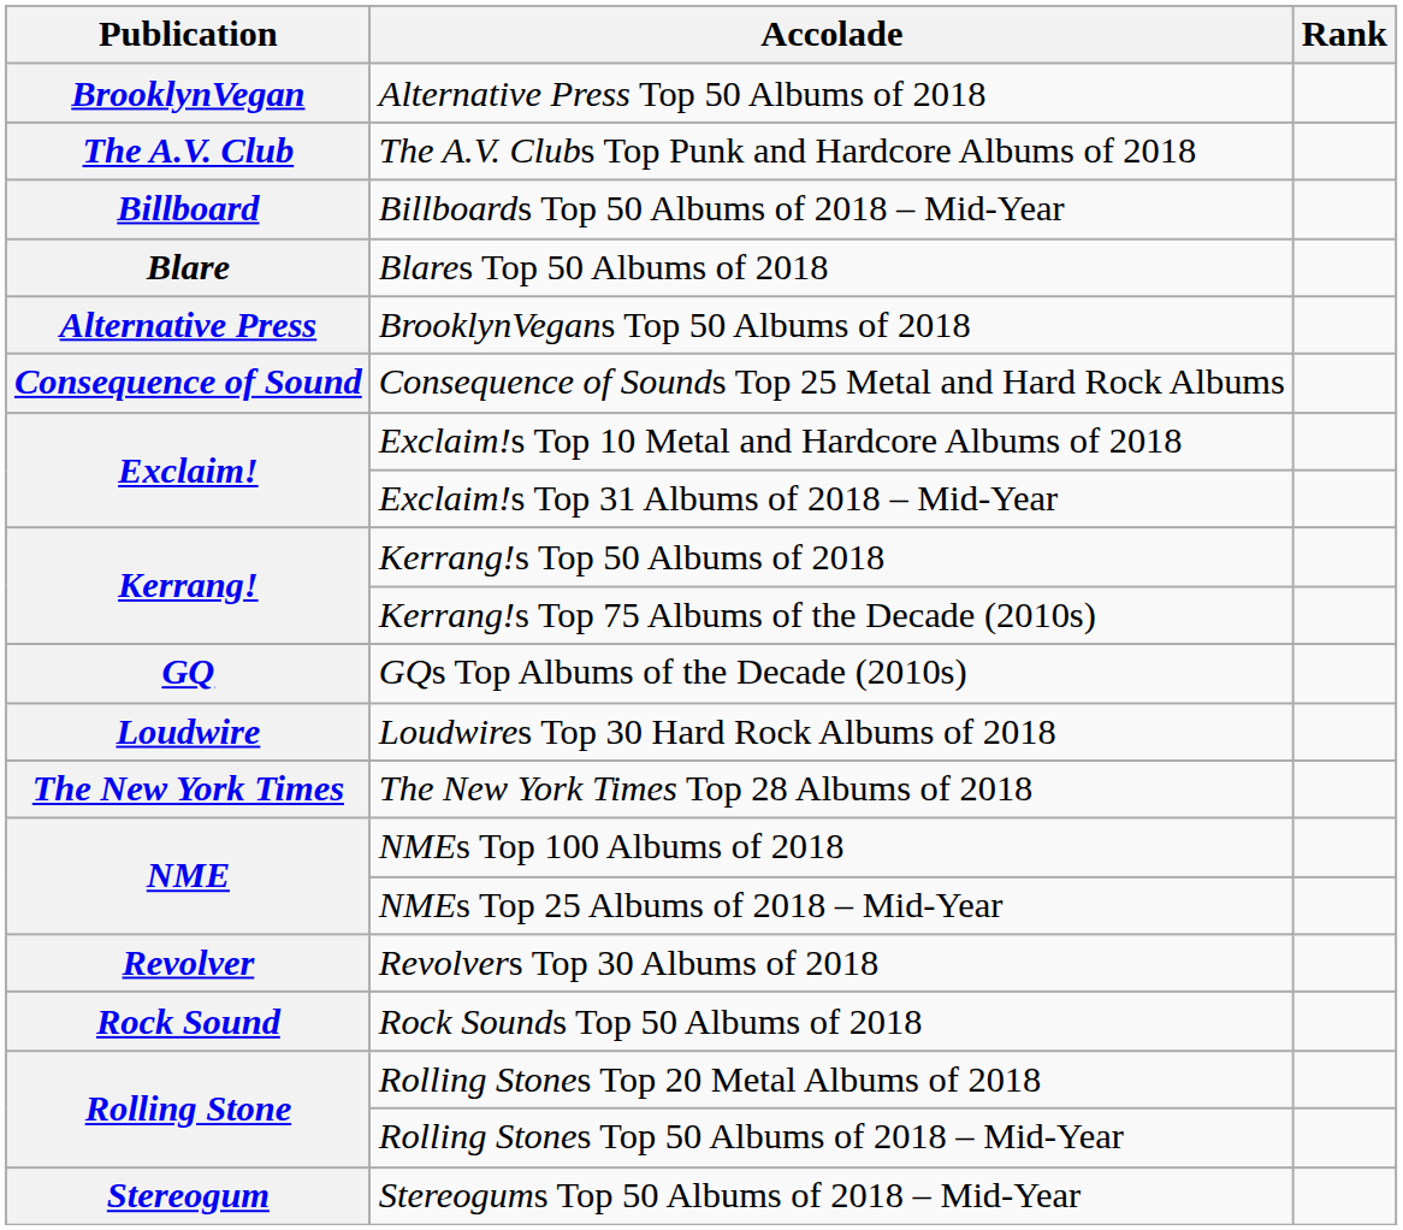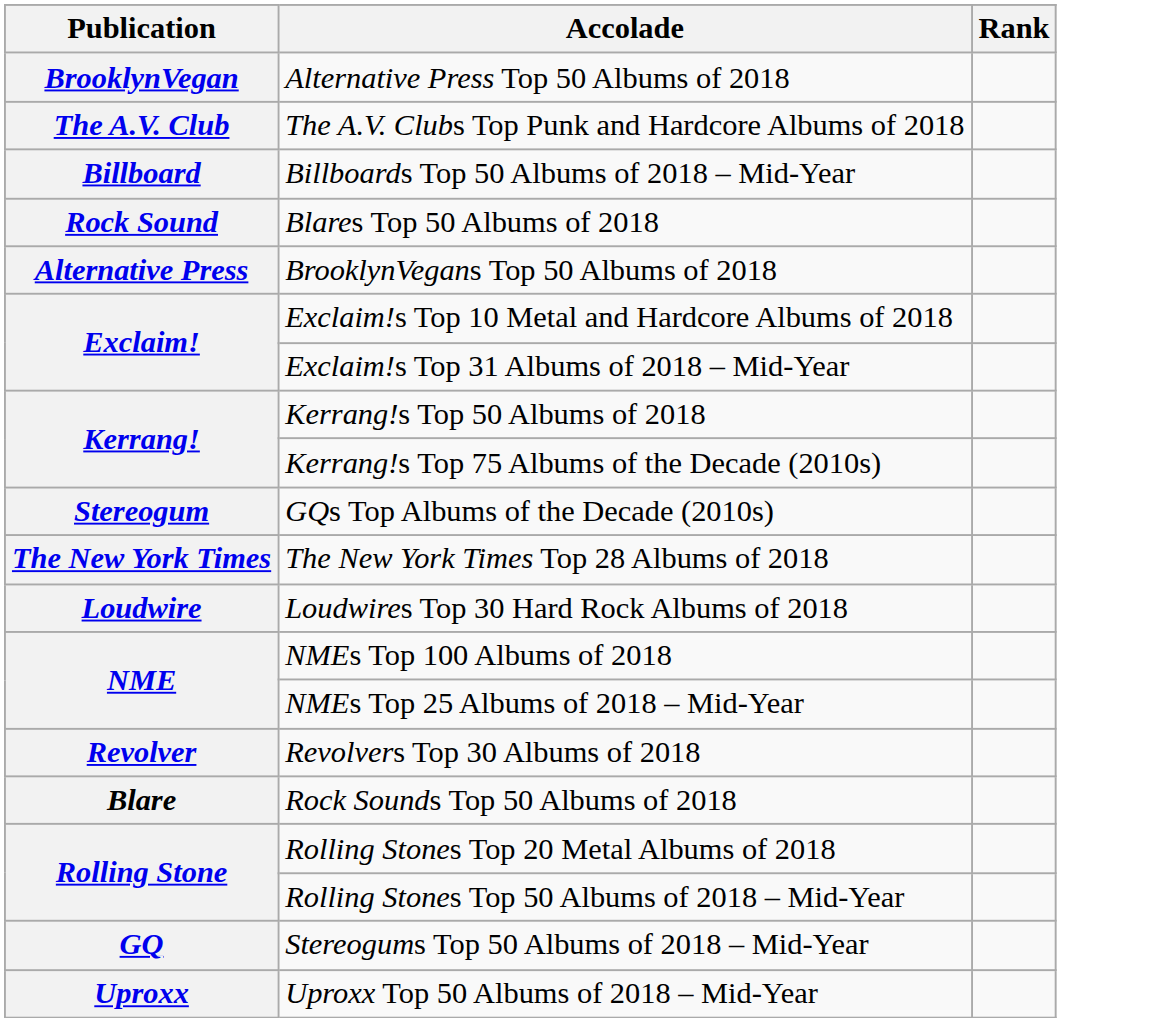Blares Top 50 Albums of 2018 | Publication: Blare -> Rock Sound
- row: Consequence of Sound | Consequence of Sounds Top 25 Metal and Hard Rock Albums
GQs Top Albums of the Decade (2010s) | Publication: GQ -> Stereogum
rows swapped: Loudwires Top 30 Hard Rock Albums of 2018 <-> The New York Times Top 28 Albums of 2018
Rock Sounds Top 50 Albums of 2018 | Publication: Rock Sound -> Blare
Stereogums Top 50 Albums of 2018 – Mid-Year | Publication: Stereogum -> GQ
+ row: Uproxx | Uproxx Top 50 Albums of 2018 – Mid-Year
